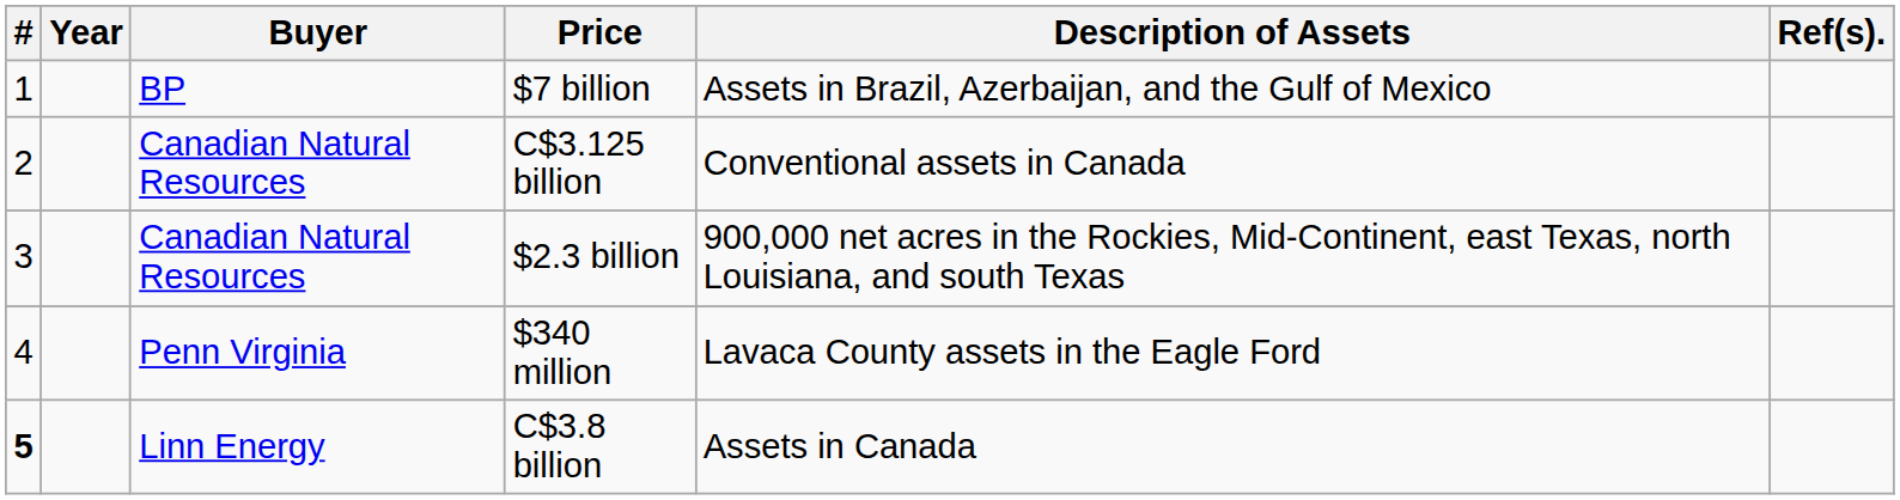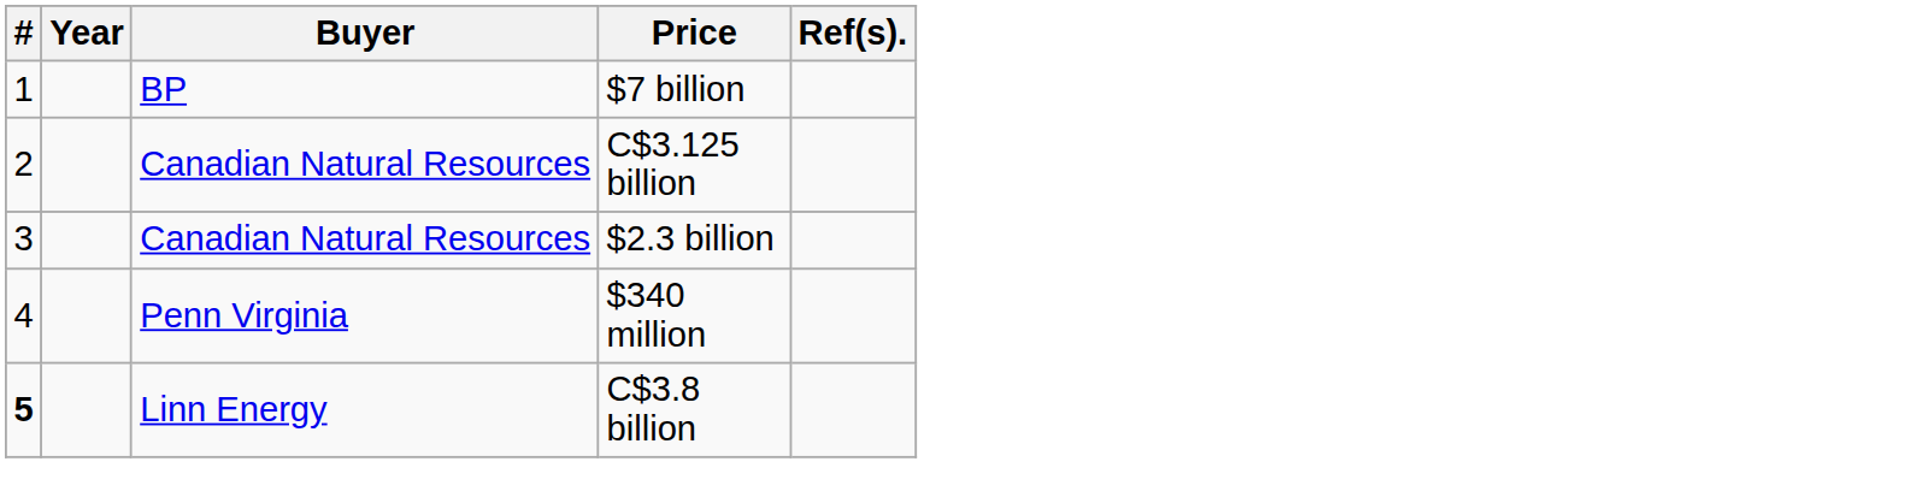- column: Description of Assets | Assets in Brazil, Azerbaijan, and the Gulf of Mexico | Conventional assets in Canada | 900,000 net acres in the Rockies, Mid-Continent, east Texas, north Louisiana, and south Texas | Lavaca County assets in the Eagle Ford | Assets in Canada
